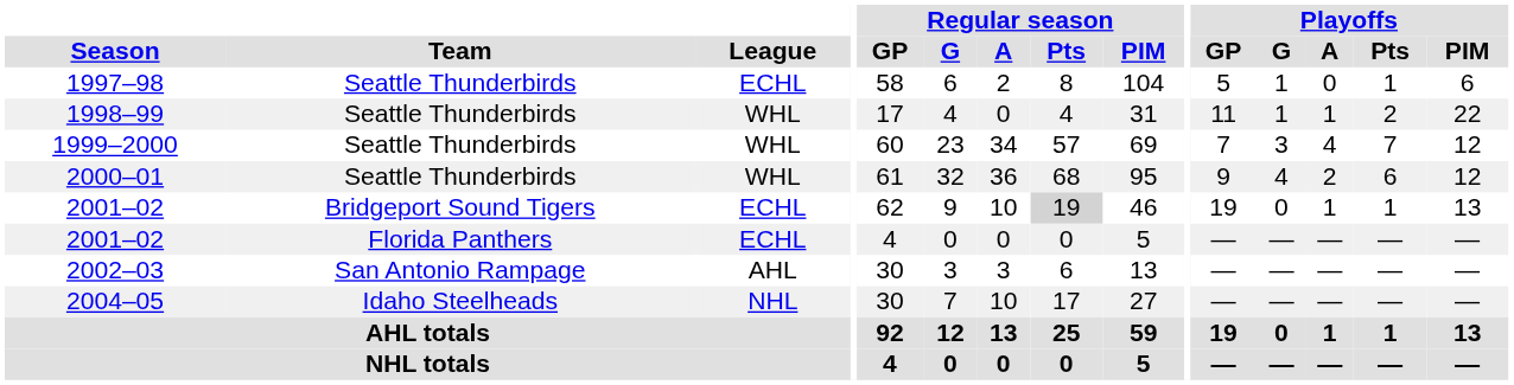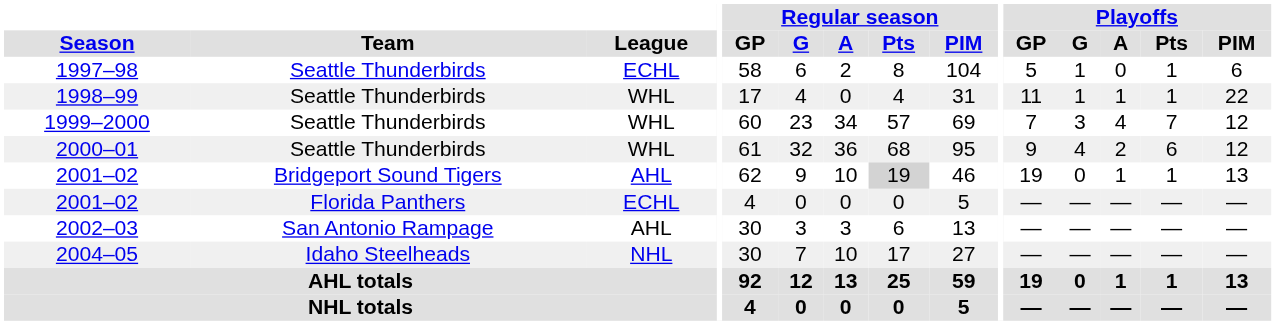1998–99 | Playoffs / Pts: 2 -> 1
2001–02 / Bridgeport Sound Tigers | League: ECHL -> AHL
